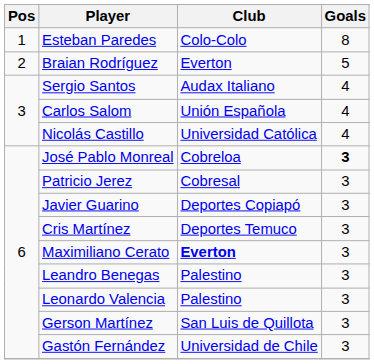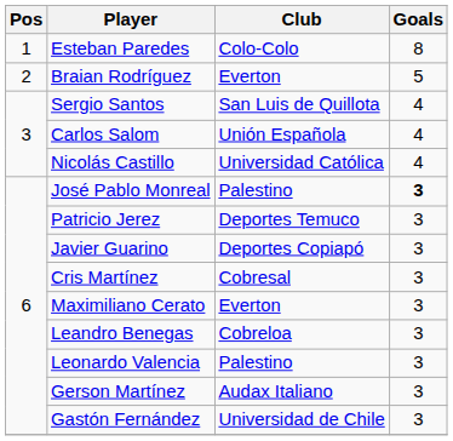Sergio Santos | Club: Audax Italiano -> San Luis de Quillota
José Pablo Monreal | Club: Cobreloa -> Palestino
Patricio Jerez | Club: Cobresal -> Deportes Temuco
Cris Martínez | Club: Deportes Temuco -> Cobresal
Maximiliano Cerato | Club: bold -> normal
Leandro Benegas | Club: Palestino -> Cobreloa
Gerson Martínez | Club: San Luis de Quillota -> Audax Italiano
